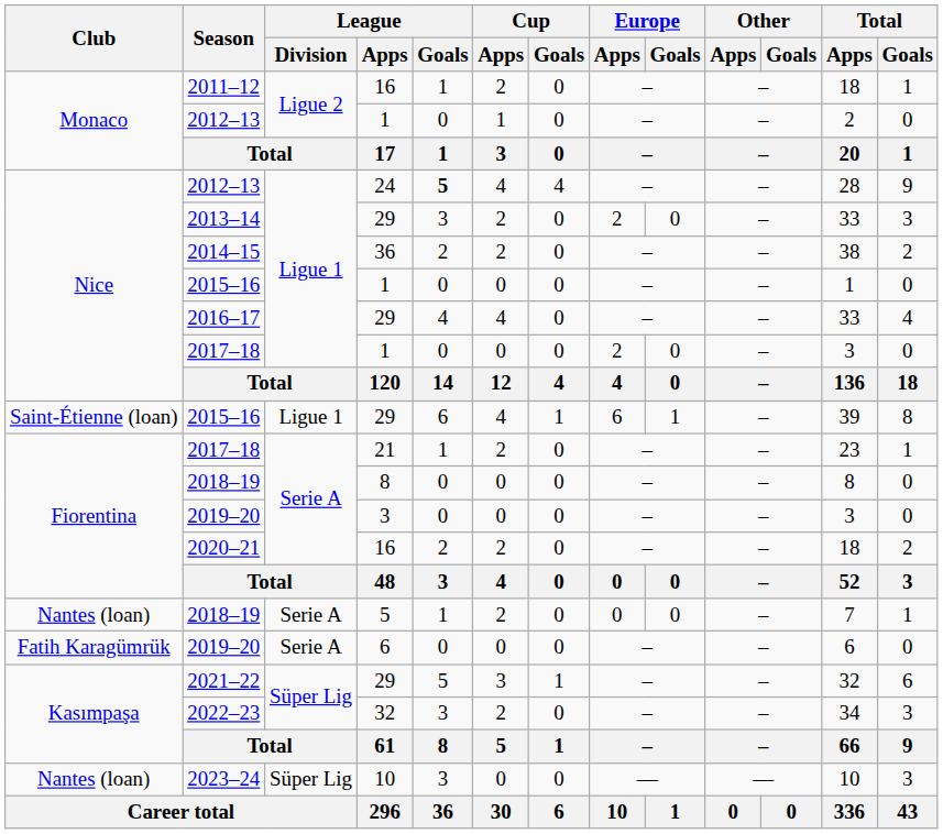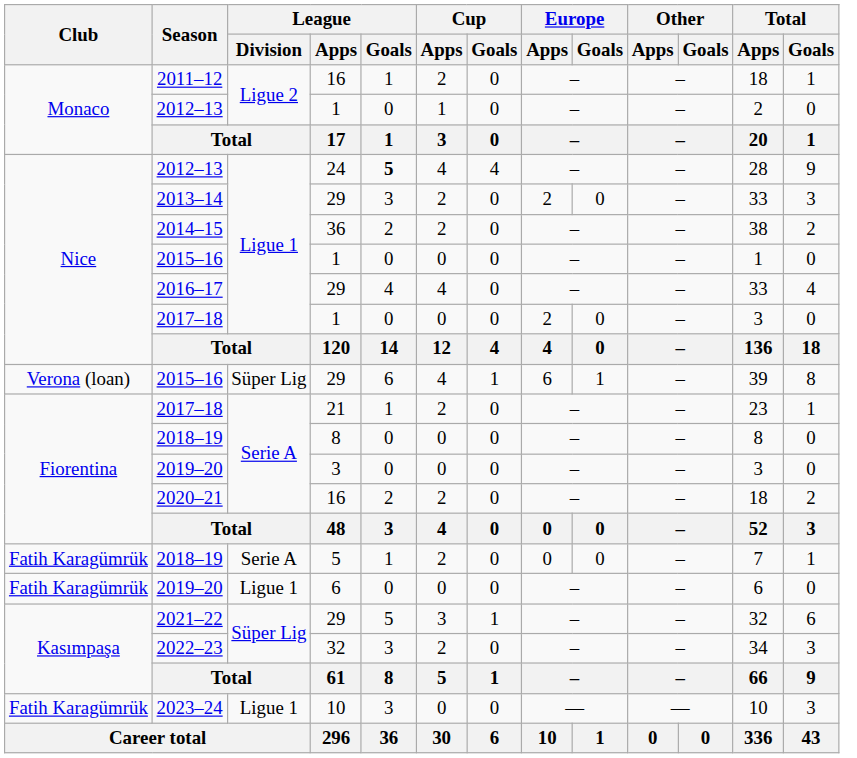2015–16 / 29 | Club: Saint-Étienne (loan) -> Verona (loan)
2015–16 / 29 | League / Division: Ligue 1 -> Süper Lig
2018–19 / 5 | Club: Nantes (loan) -> Fatih Karagümrük
2019–20 / 6 | League / Division: Serie A -> Ligue 1
2023–24 | Club: Nantes (loan) -> Fatih Karagümrük
2023–24 | League / Division: Süper Lig -> Ligue 1
